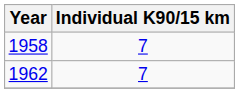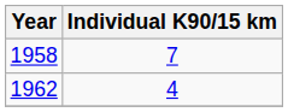1962 | Individual K90/15 km: 7 -> 4
